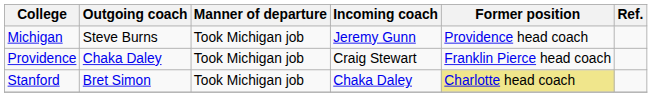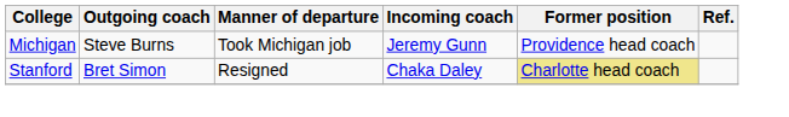- row: Providence | Chaka Daley | Took Michigan job | Craig Stewart | Franklin Pierce head coach
Stanford | Manner of departure: Took Michigan job -> Resigned
